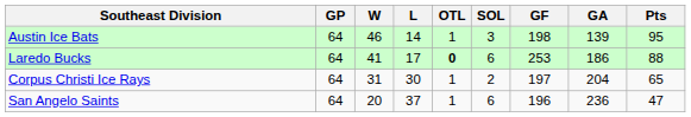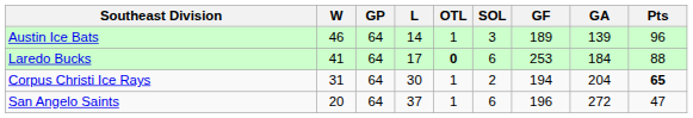columns swapped: GP <-> W
Austin Ice Bats | GF: 198 -> 189
Austin Ice Bats | Pts: 95 -> 96
Laredo Bucks | GA: 186 -> 184
Corpus Christi Ice Rays | GF: 197 -> 194
Corpus Christi Ice Rays | Pts: normal -> bold
San Angelo Saints | GA: 236 -> 272
